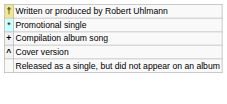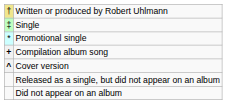+ row: ‡ | Single
+ row: Did not appear on an album
